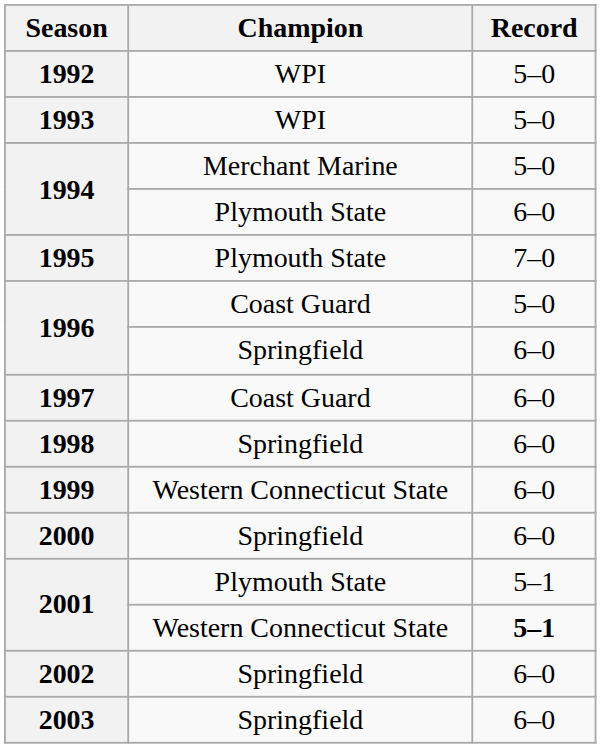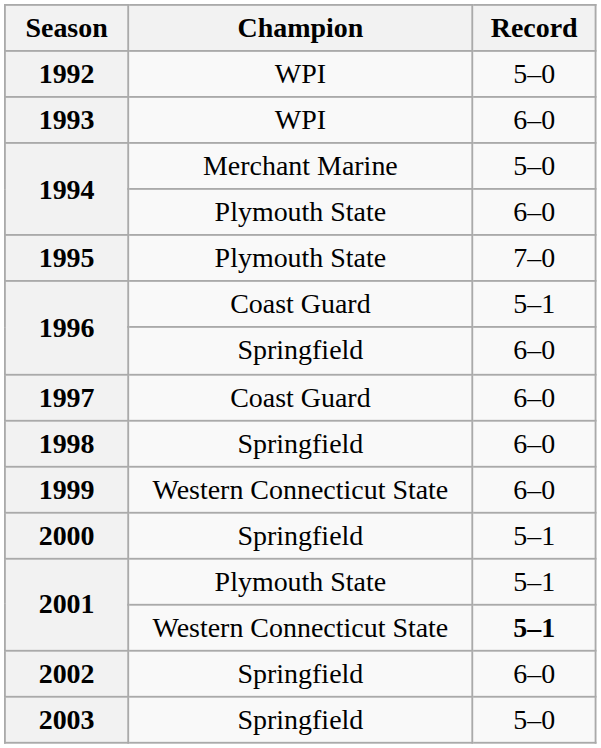1993 | Record: 5–0 -> 6–0
1996 / Coast Guard | Record: 5–0 -> 5–1
2000 | Record: 6–0 -> 5–1
2003 | Record: 6–0 -> 5–0
